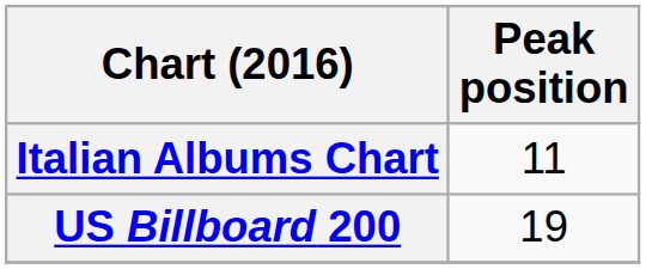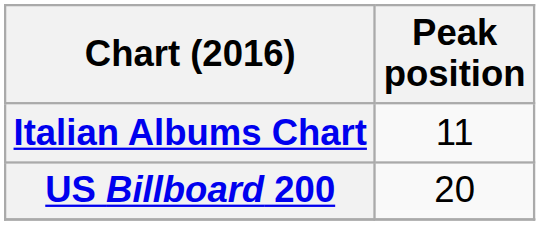US Billboard 200 | Peak position: 19 -> 20
